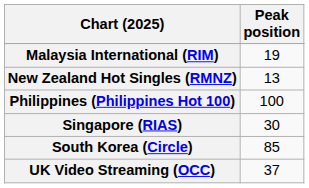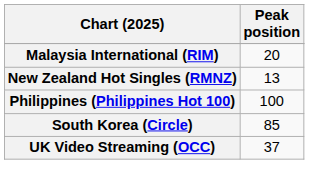Malaysia International (RIM) | Peak position: 19 -> 20
- row: Singapore (RIAS) | 30
